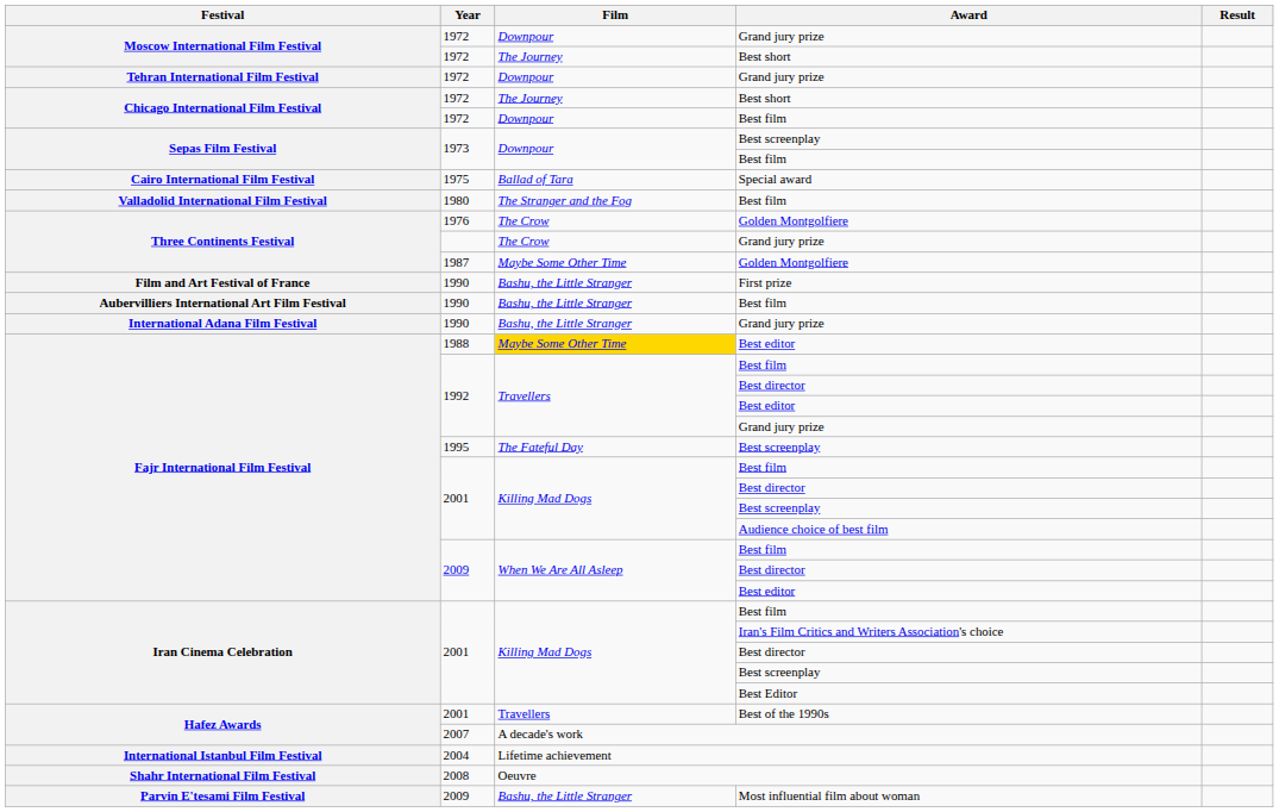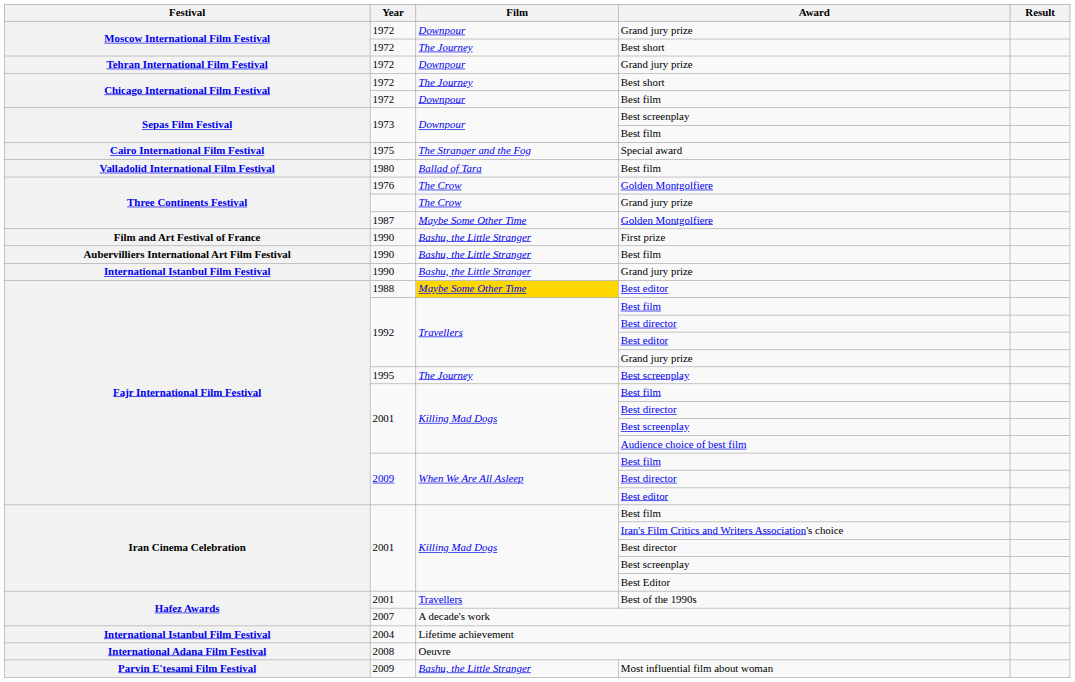Special award | Film: Ballad of Tara -> The Stranger and the Fog
1980 / Best film | Film: The Stranger and the Fog -> Ballad of Tara
1990 / Grand jury prize | Festival: International Adana Film Festival -> International Istanbul Film Festival
1995 / Best screenplay | Film: The Fateful Day -> The Journey
Oeuvre | Festival: Shahr International Film Festival -> International Adana Film Festival
